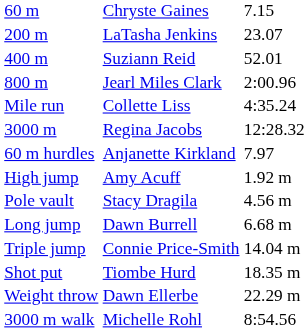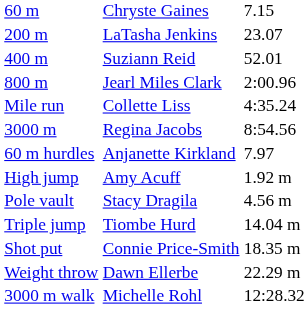3000 m | column 3: 12:28.32 -> 8:54.56
- row: Long jump | Dawn Burrell | 6.68 m
Triple jump | column 2: Connie Price-Smith -> Tiombe Hurd
Shot put | column 2: Tiombe Hurd -> Connie Price-Smith
3000 m walk | column 3: 8:54.56 -> 12:28.32
